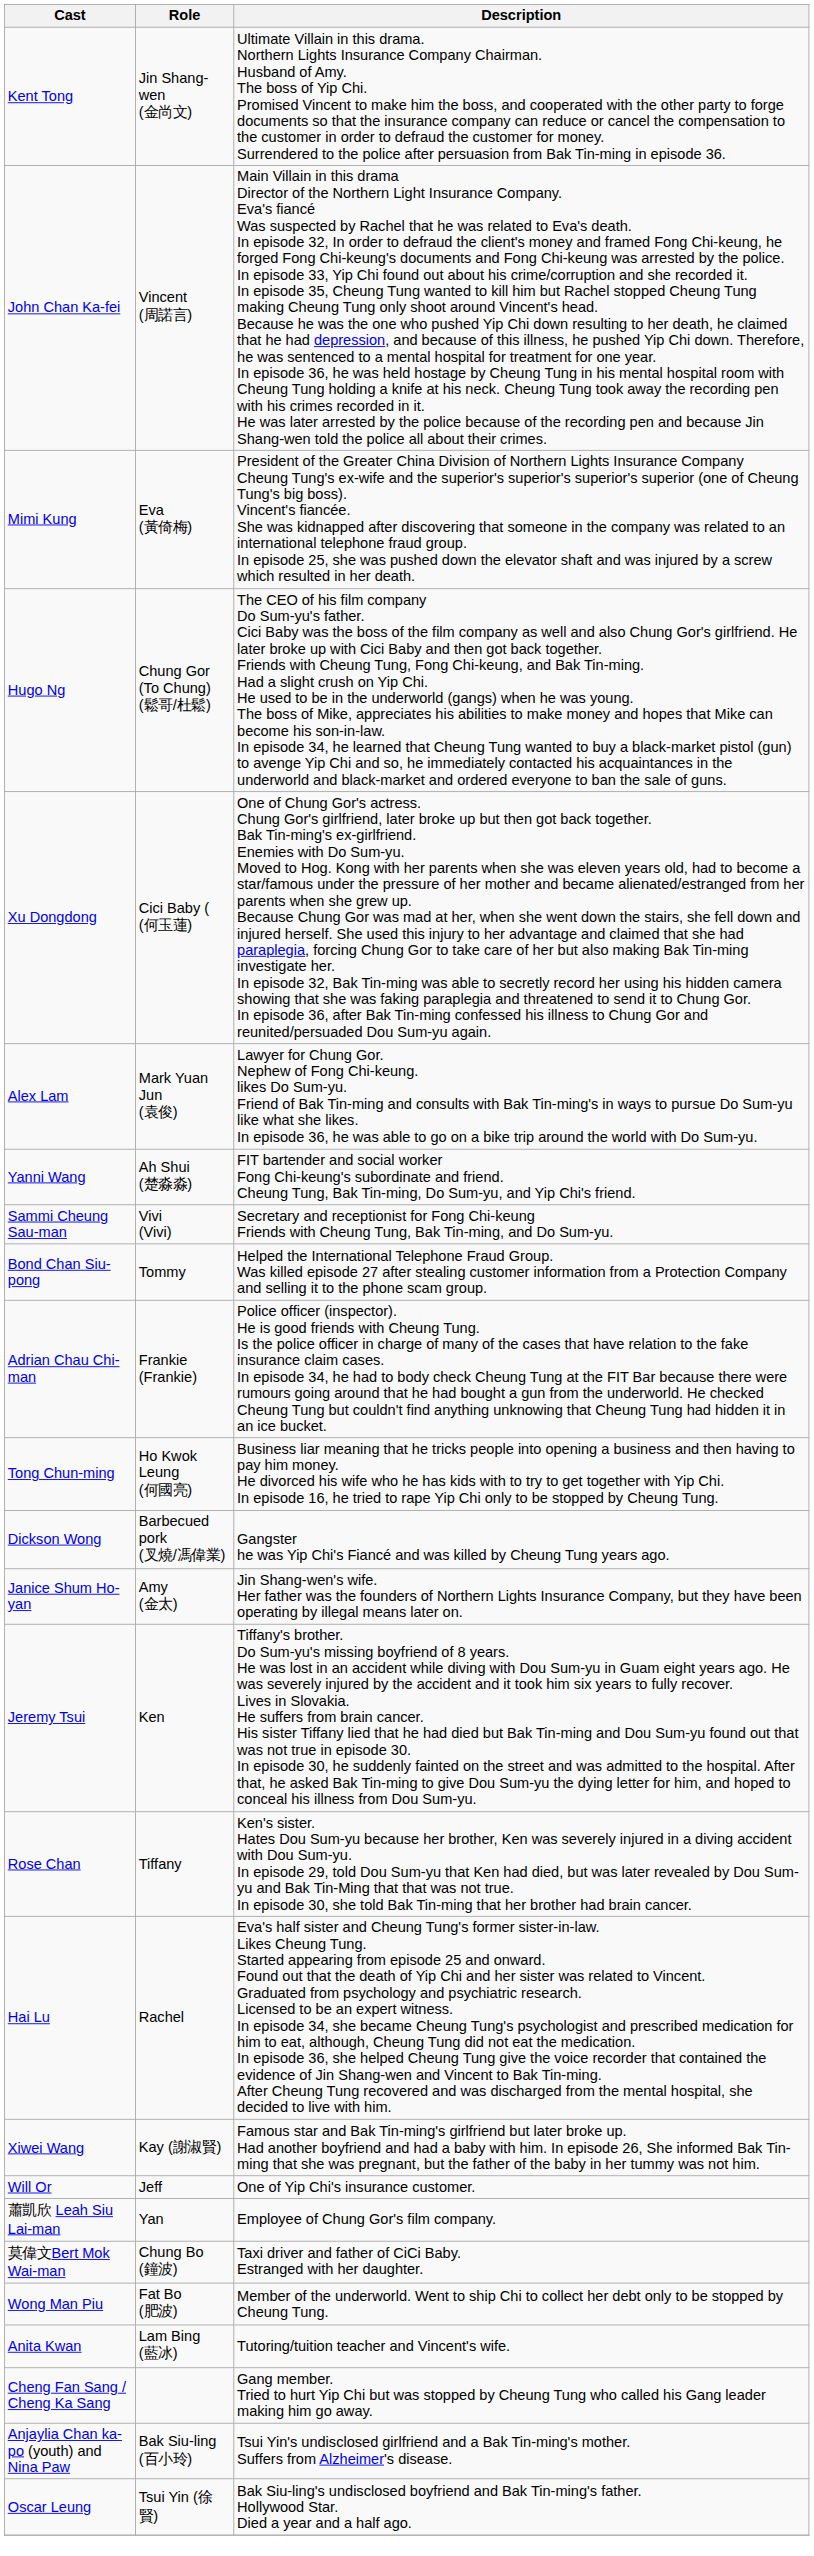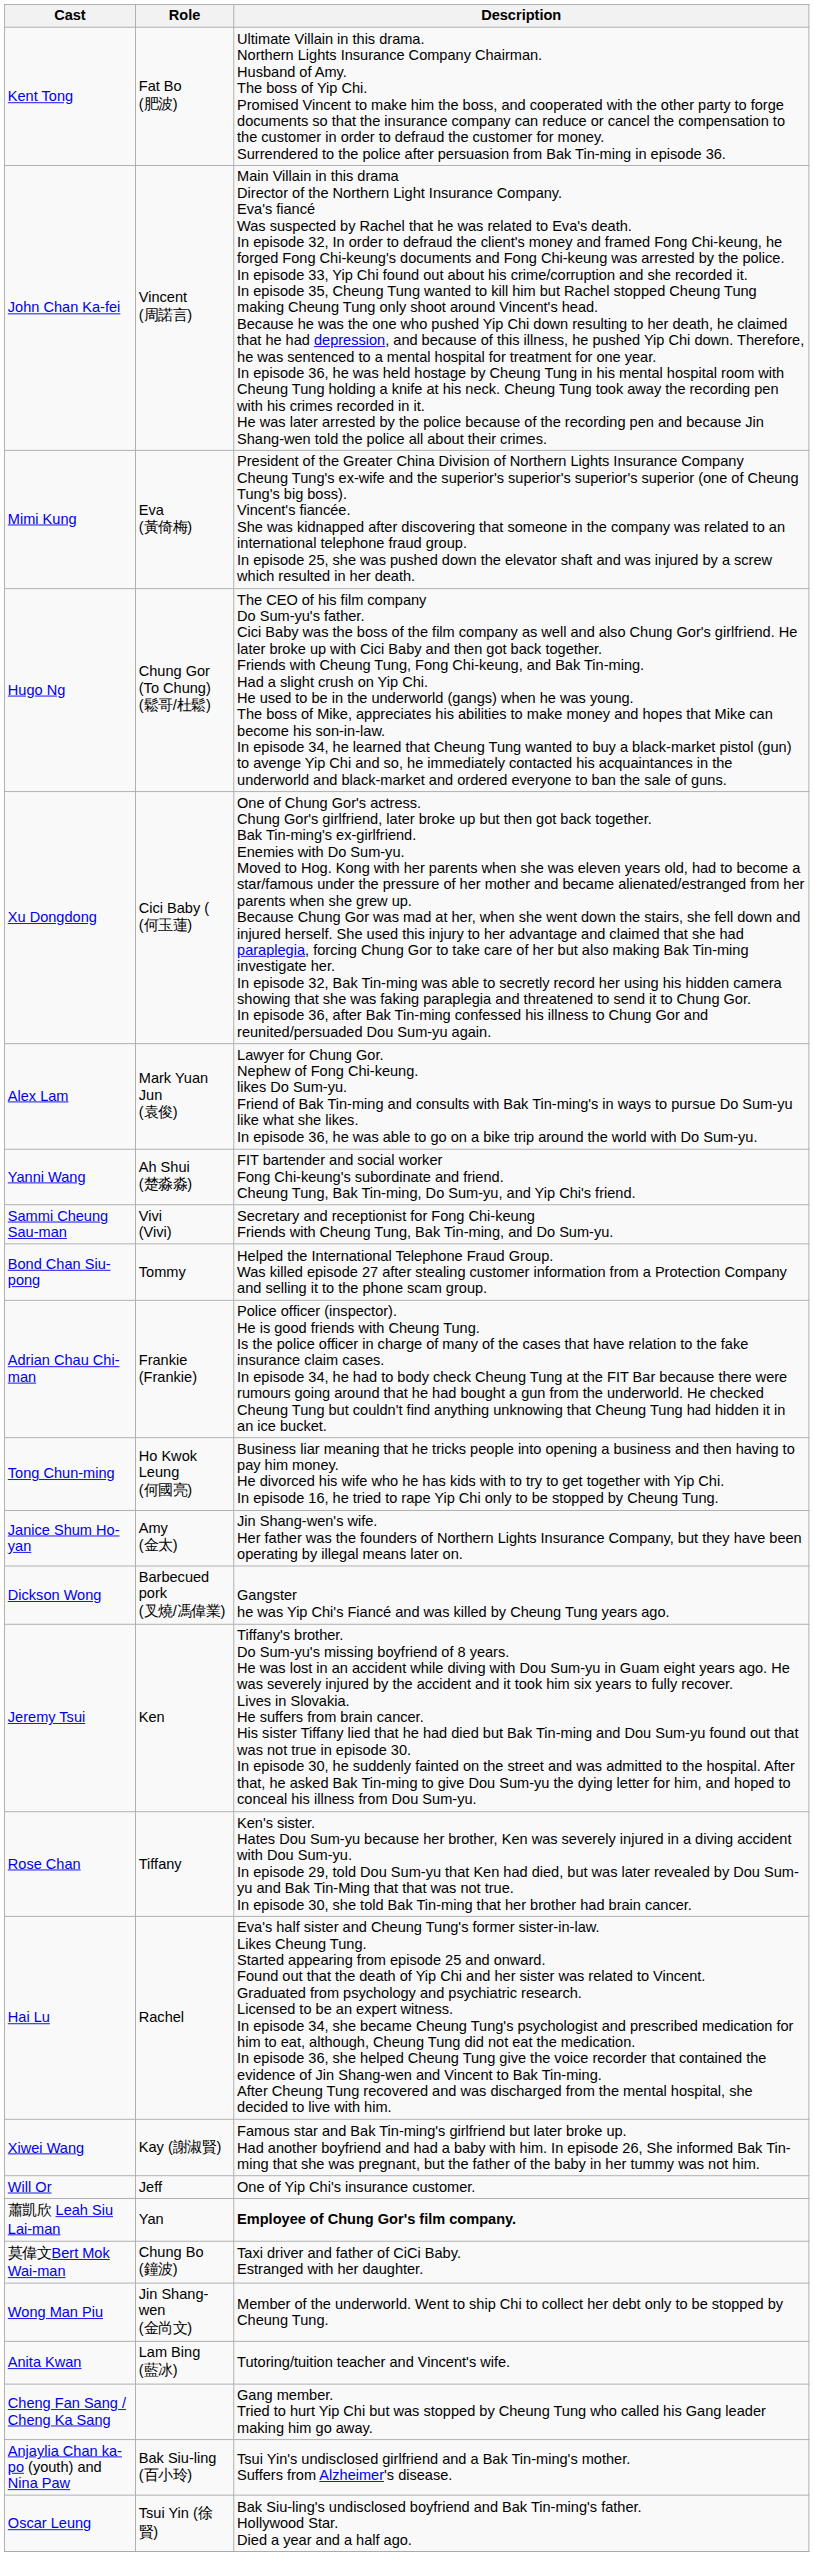Kent Tong | Role: Jin Shang-wen (金尚文) -> Fat Bo (肥波)
rows swapped: Dickson Wong <-> Janice Shum Ho-yan
蕭凱欣 Leah Siu Lai-man | Description: normal -> bold
Wong Man Piu | Role: Fat Bo (肥波) -> Jin Shang-wen (金尚文)
